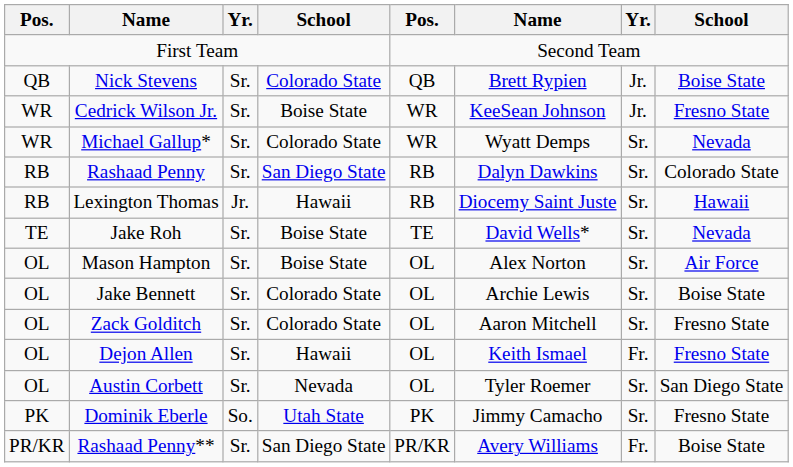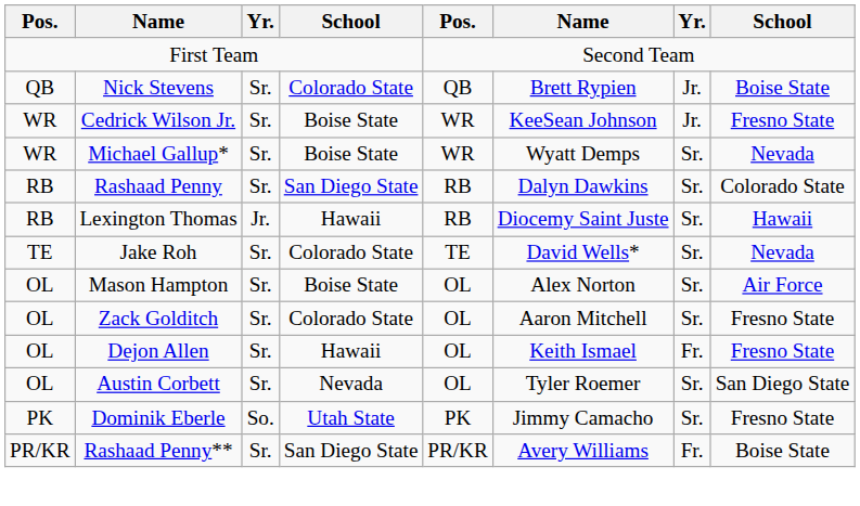Michael Gallup* | column 4: Colorado State -> Boise State
Jake Roh | column 4: Boise State -> Colorado State
- row: OL | Jake Bennett | Sr. | Colorado State | OL | Archie Lewis | Sr. | Boise State
